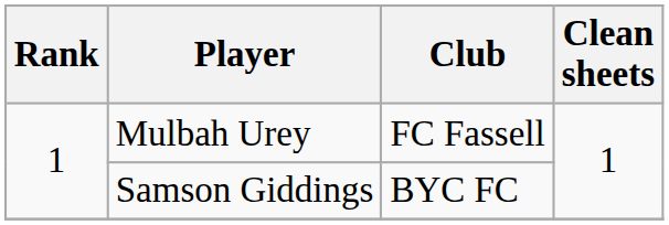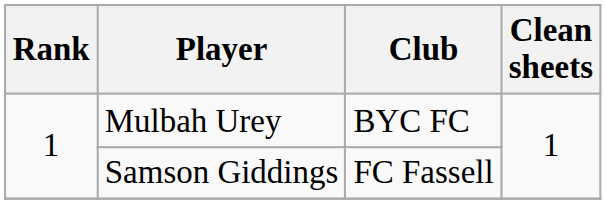Mulbah Urey | Club: FC Fassell -> BYC FC
Samson Giddings | Club: BYC FC -> FC Fassell
